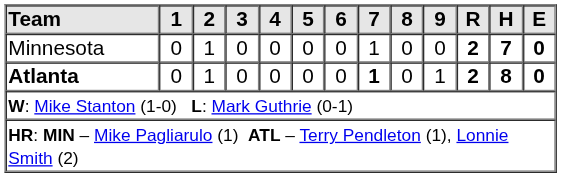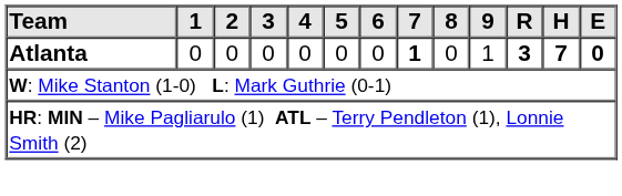- row: Minnesota | 0 | 1 | 0 | 0 | 0 | 0 | 1 | 0 | 0 | 2 | 7 | 0
Atlanta | 2: 1 -> 0
Atlanta | R: 2 -> 3
Atlanta | H: 8 -> 7
